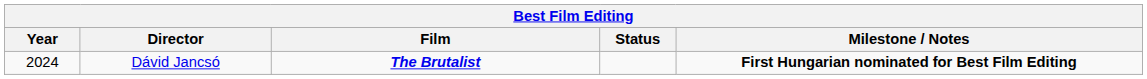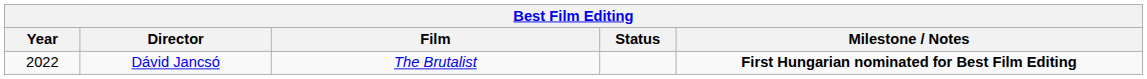Dávid Jancsó | Year: 2024 -> 2022
Dávid Jancsó | Film: bold -> normal
